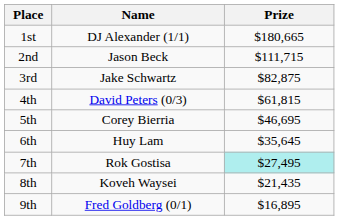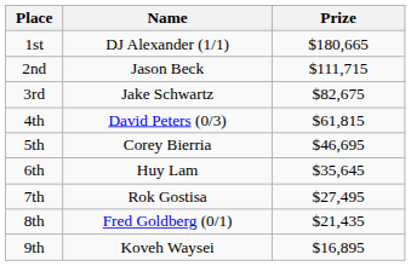3rd | Prize: $82,875 -> $82,675
7th | Prize: paleturquoise background -> no background
8th | Name: Koveh Waysei -> Fred Goldberg (0/1)
9th | Name: Fred Goldberg (0/1) -> Koveh Waysei
